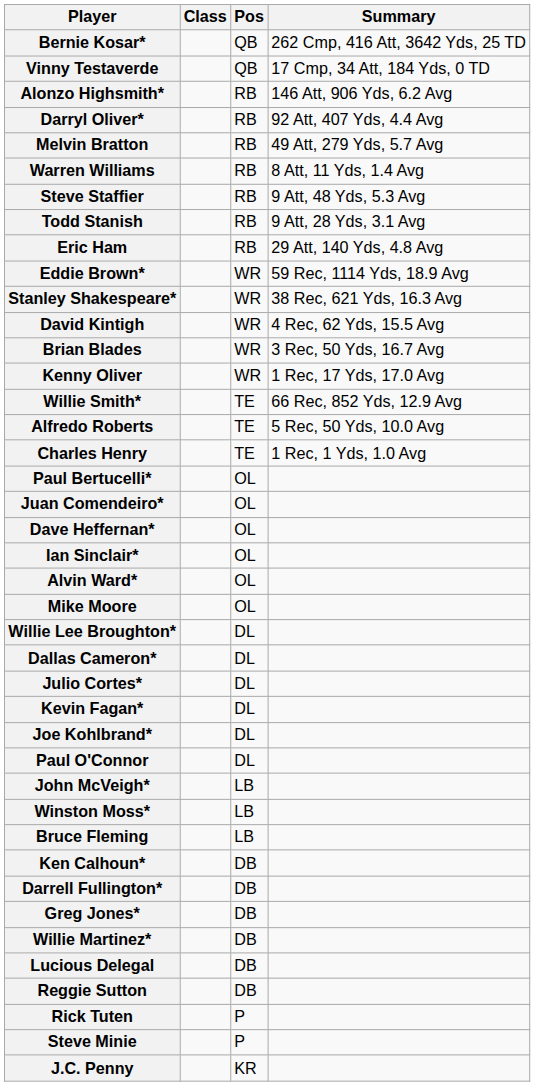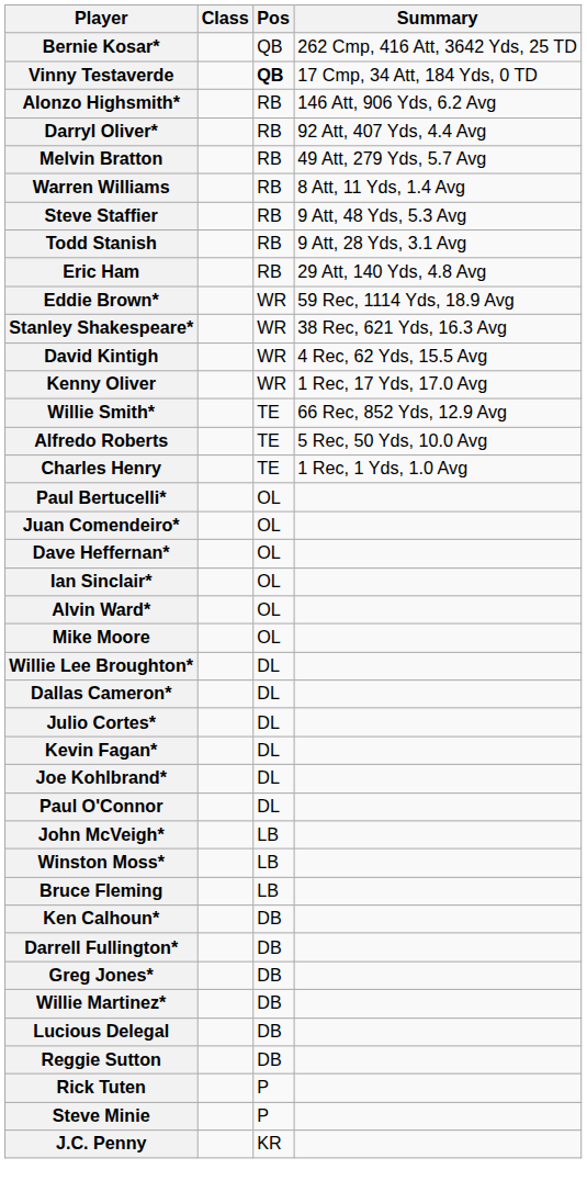Vinny Testaverde | Pos: normal -> bold
- row: Brian Blades | WR | 3 Rec, 50 Yds, 16.7 Avg
